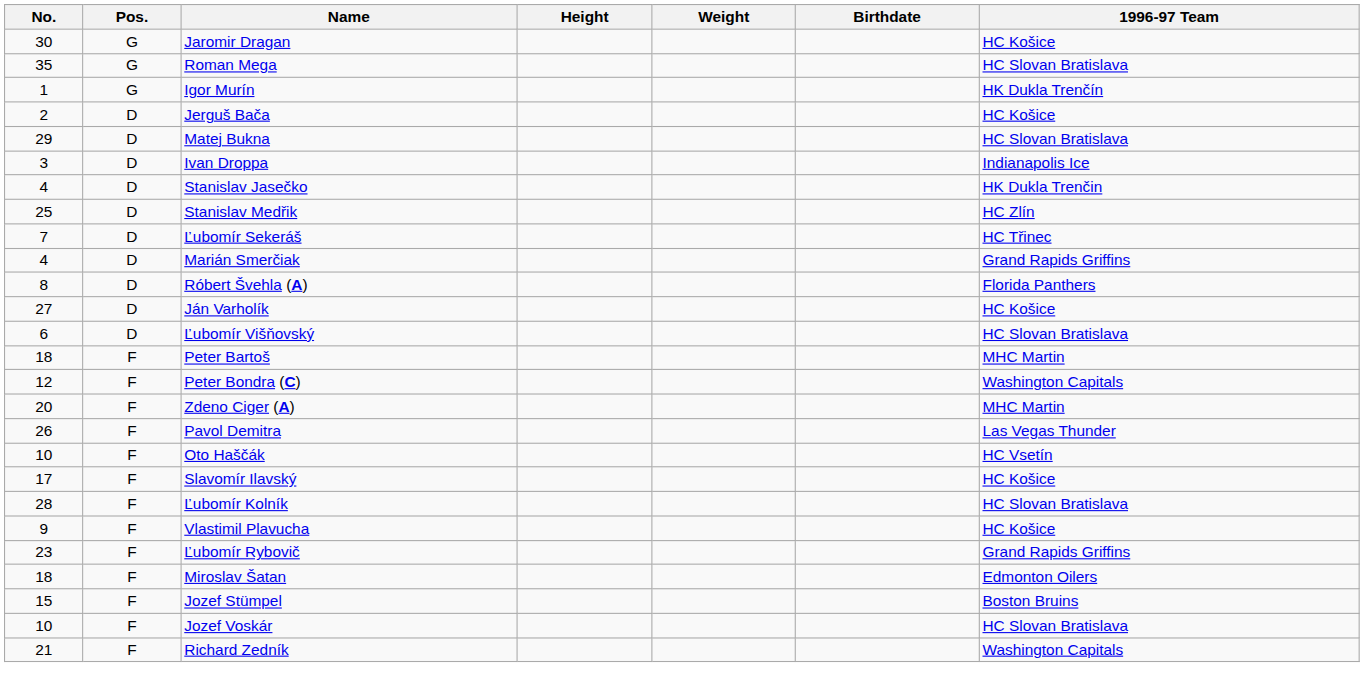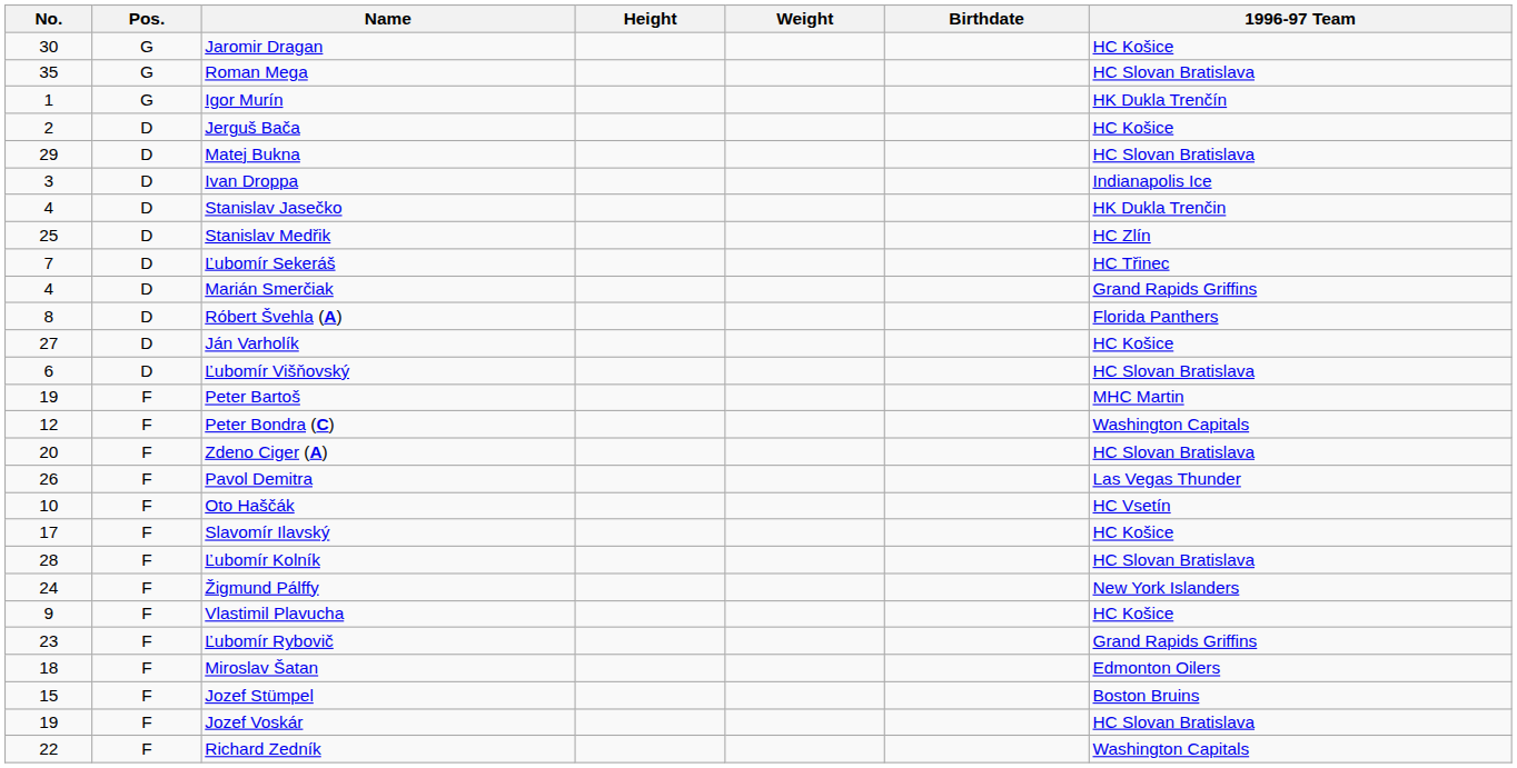Peter Bartoš | No.: 18 -> 19
Zdeno Ciger (A) | 1996-97 Team: MHC Martin -> HC Slovan Bratislava
+ row: 24 | F | Žigmund Pálffy | New York Islanders
Jozef Voskár | No.: 10 -> 19
Richard Zedník | No.: 21 -> 22
